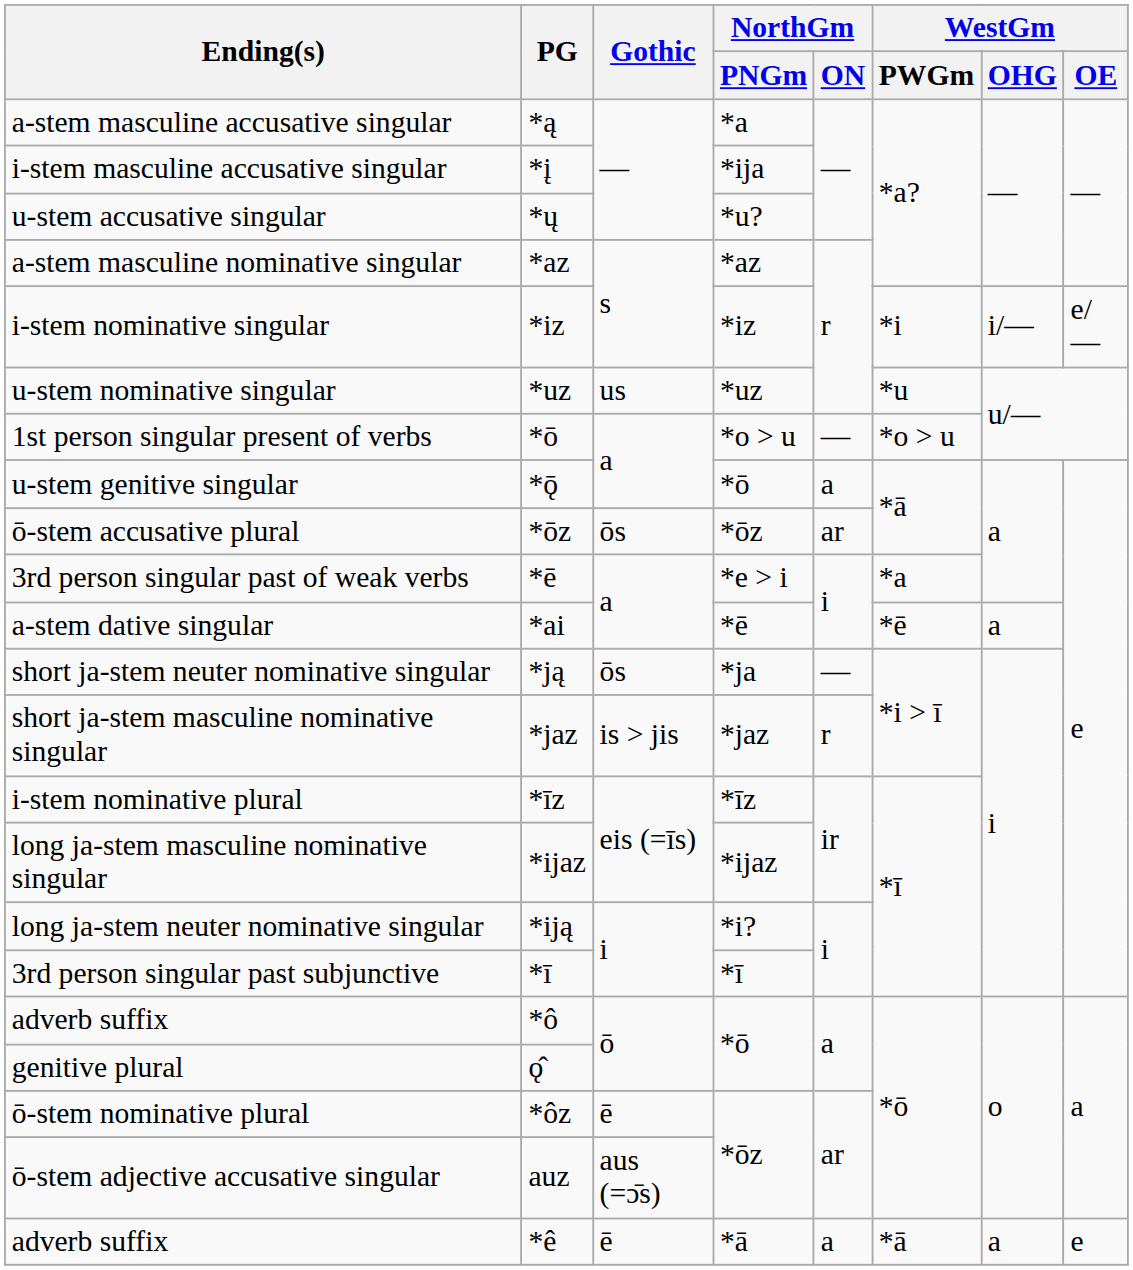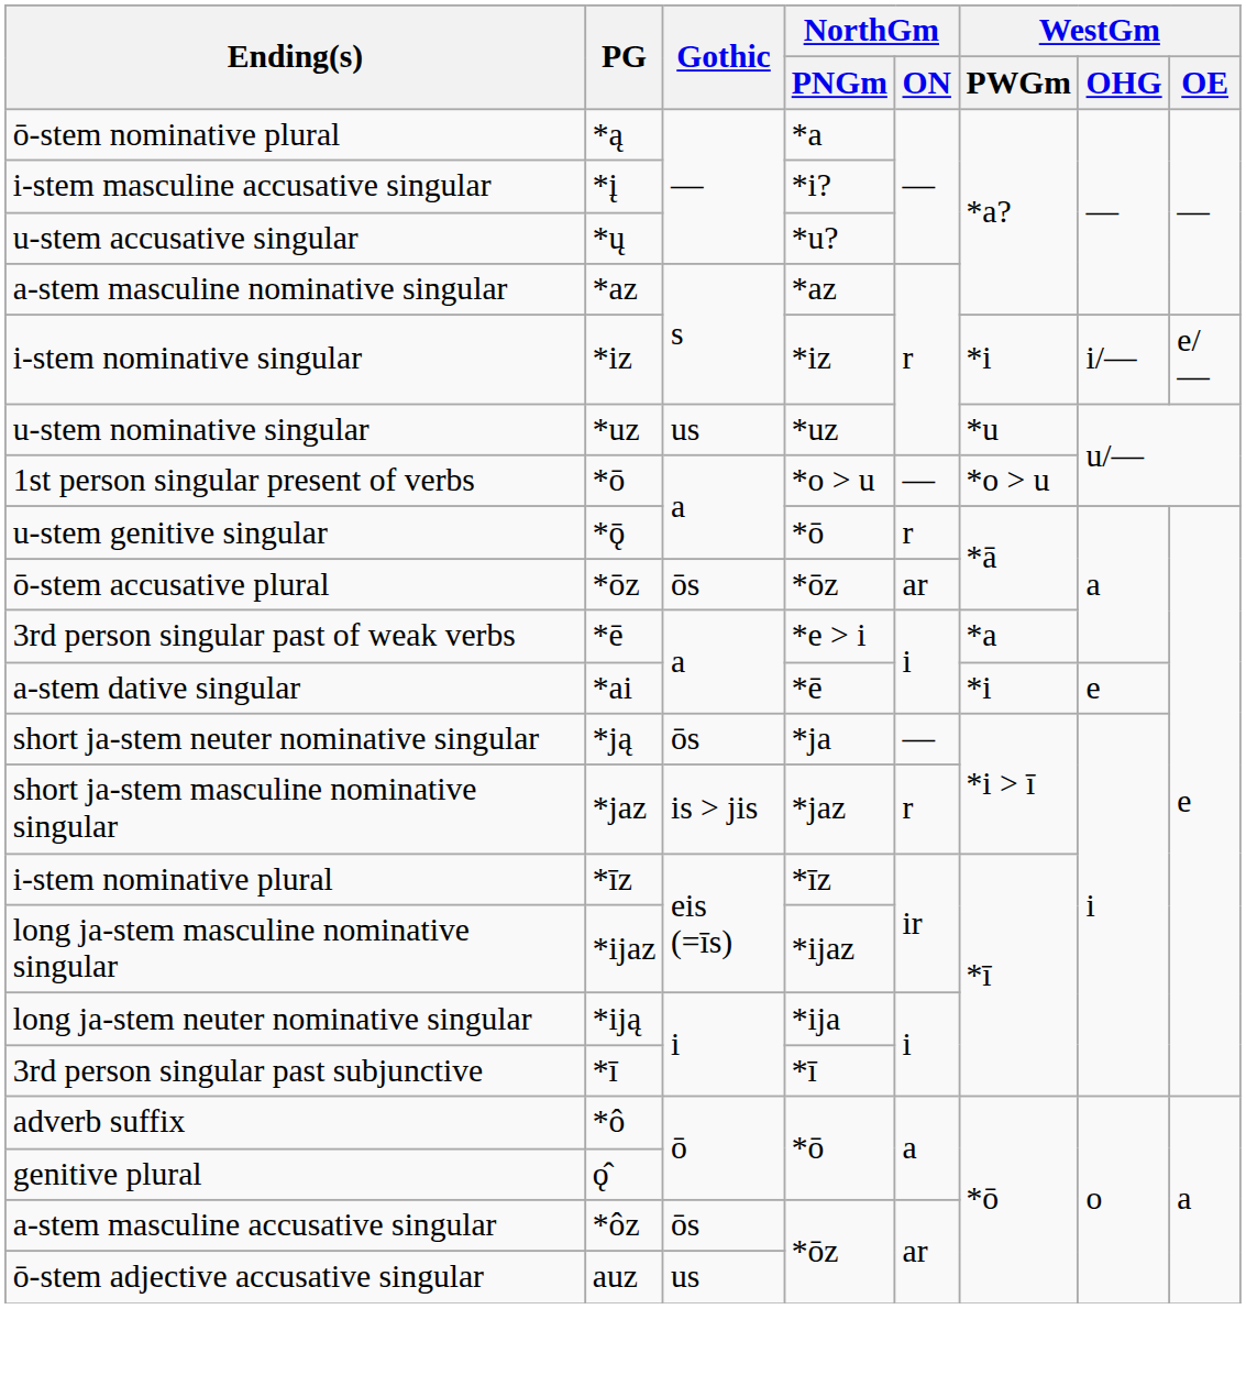*ą | Ending(s): a-stem masculine accusative singular -> ō-stem nominative plural
*į | NorthGm / PNGm: *ija -> *i?
*ǭ | NorthGm / ON: a -> r
*ai | WestGm / PWGm: *ē -> *i
*ai | WestGm / OHG: a -> e
*iją | NorthGm / PNGm: *i? -> *ija
*ôz | Ending(s): ō-stem nominative plural -> a-stem masculine accusative singular
*ôz | Gothic: ē -> ōs
auz | Gothic: aus (=ɔ̄s) -> us
- row: adverb suffix | *ê | ē | *ā | a | *ā | a | e
